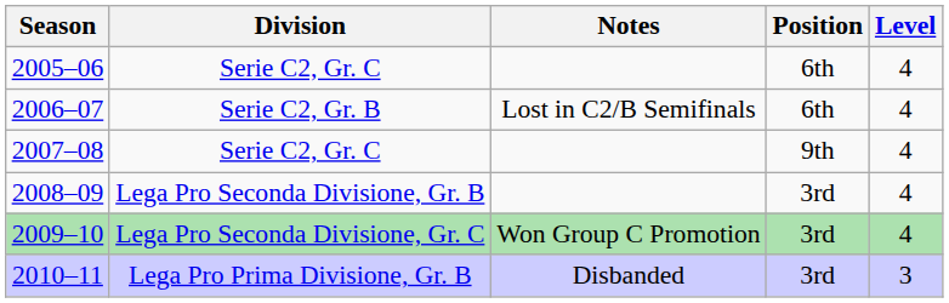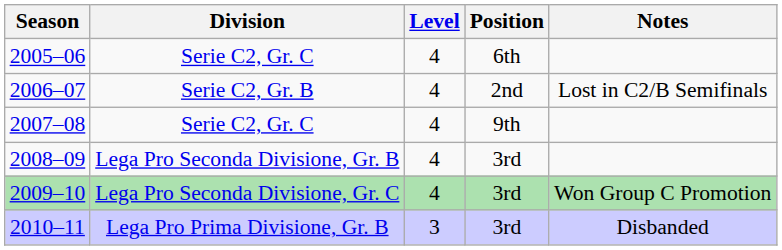columns swapped: Level <-> Notes
2006–07 | Position: 6th -> 2nd
